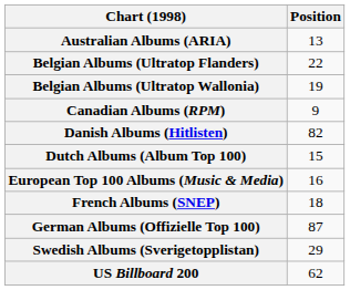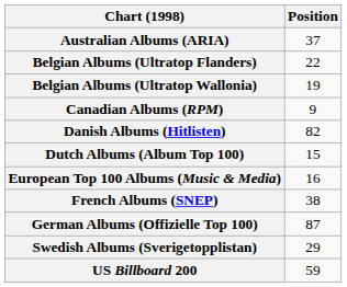Australian Albums (ARIA) | Position: 13 -> 37
French Albums (SNEP) | Position: 18 -> 38
US Billboard 200 | Position: 62 -> 59
